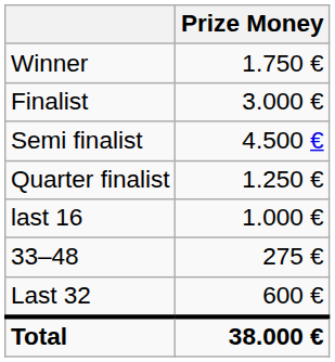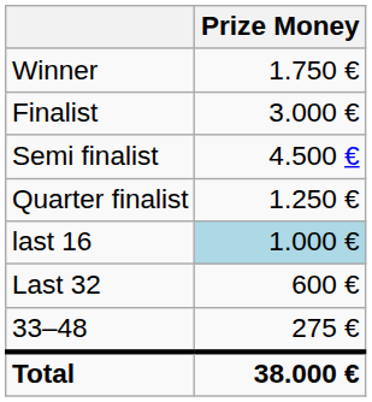last 16 | Prize Money: no background -> lightblue background
rows swapped: Last 32 <-> 33–48
